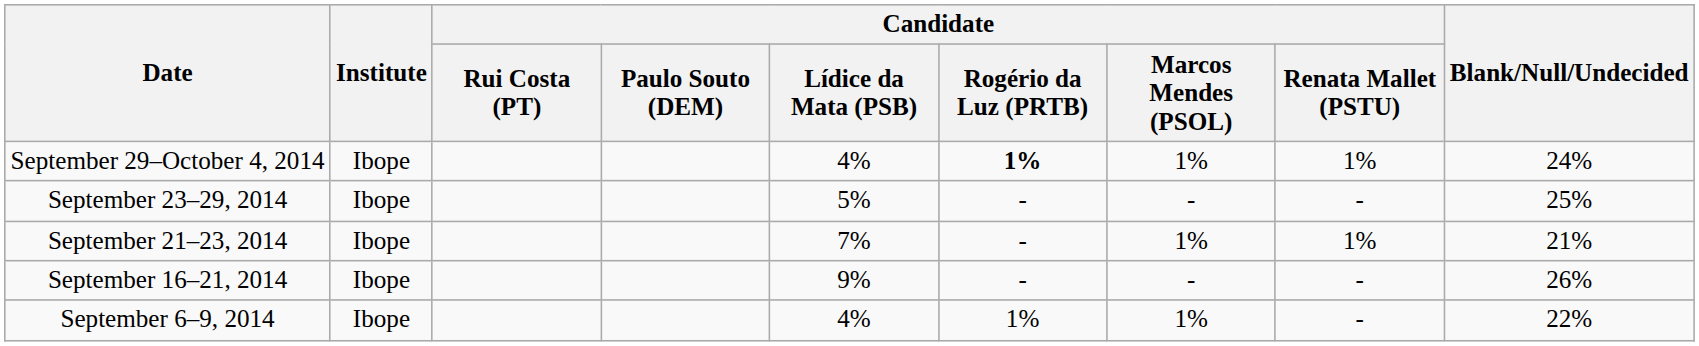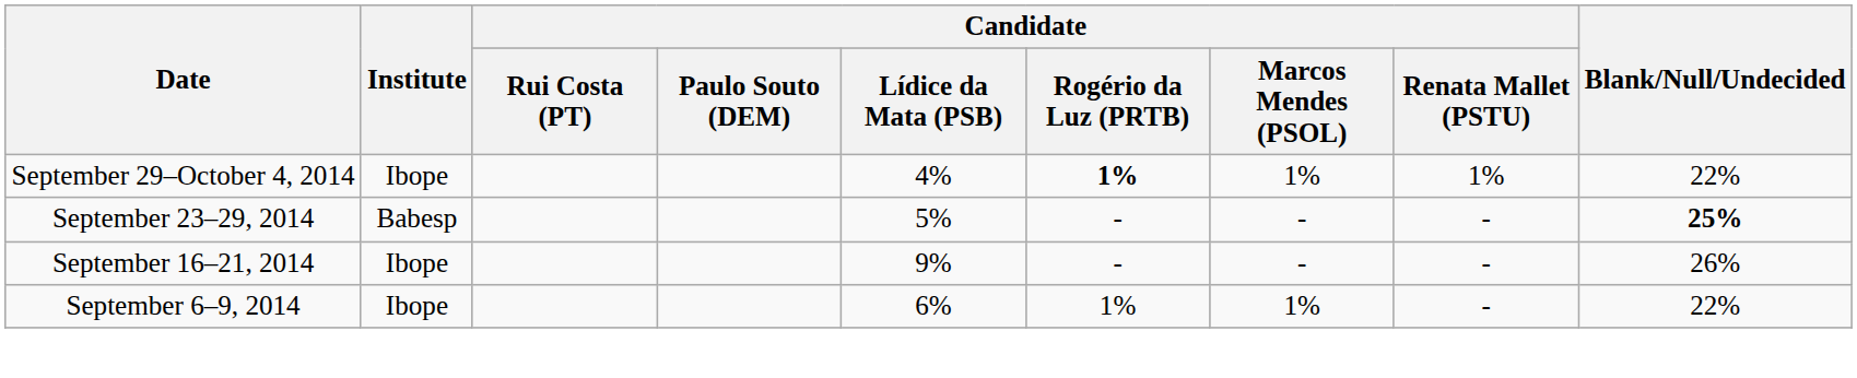September 29–October 4, 2014 | Blank/Null/Undecided: 24% -> 22%
September 23–29, 2014 | Institute: Ibope -> Babesp
September 23–29, 2014 | Blank/Null/Undecided: normal -> bold
- row: September 21–23, 2014 | Ibope | 7% | - | 1% | 1% | 21%
September 6–9, 2014 | Candidate / Lídice da Mata (PSB): 4% -> 6%
